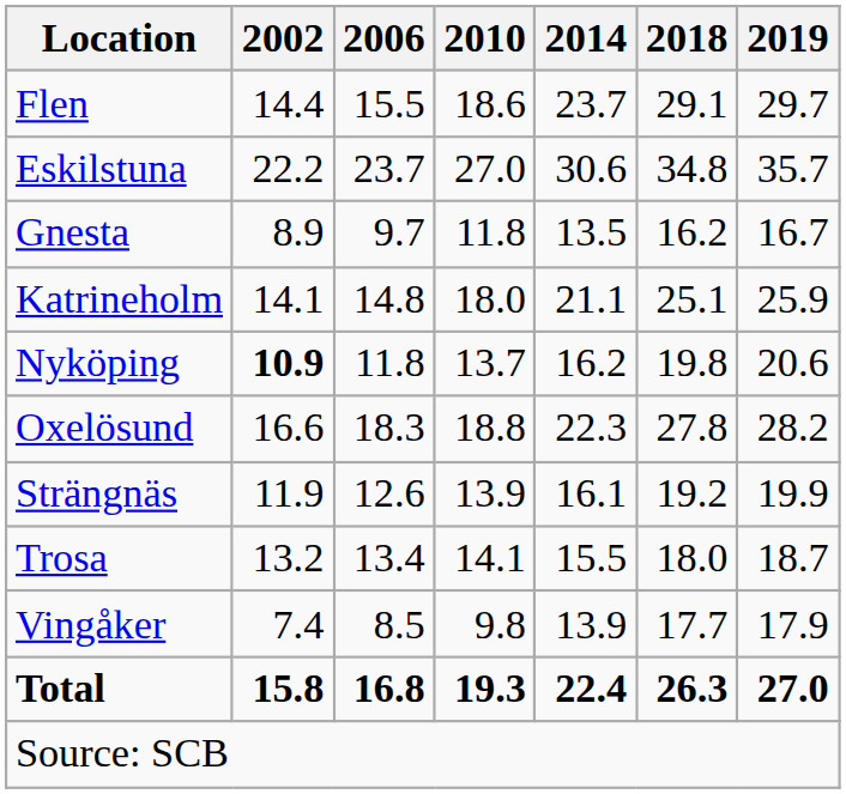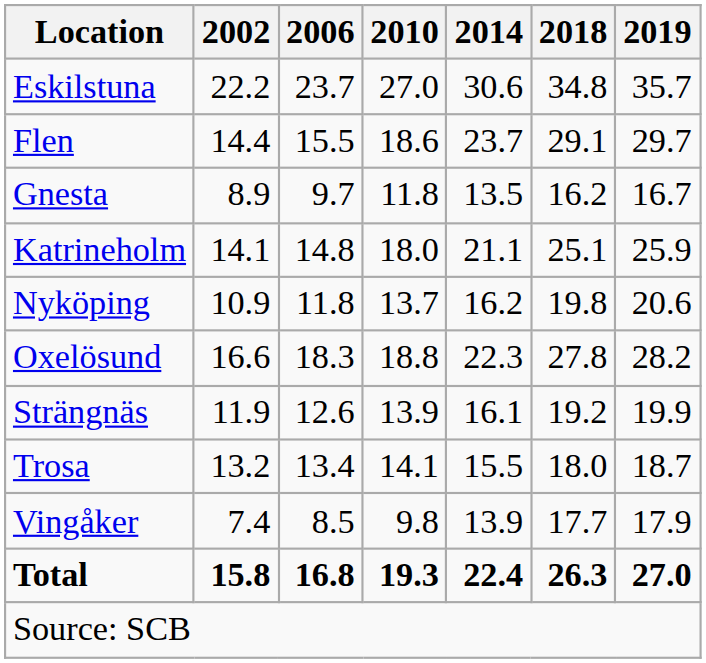rows swapped: Eskilstuna <-> Flen
Nyköping | 2002: bold -> normal
